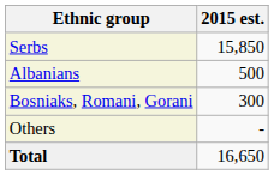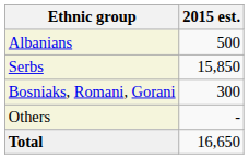rows swapped: Serbs <-> Albanians
